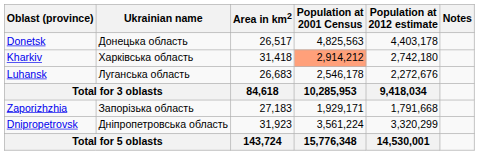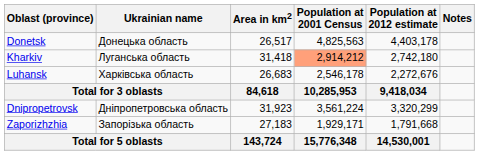Kharkiv | Ukrainian name: Харківська область -> Луганська область
Luhansk | Ukrainian name: Луганська область -> Харківська область
rows swapped: Zaporizhzhia <-> Dnipropetrovsk
